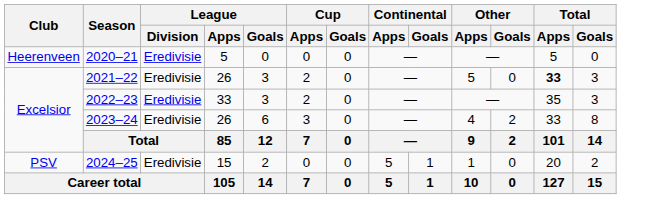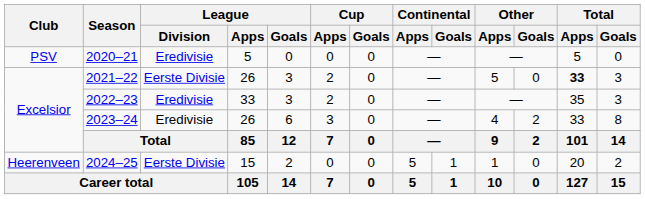2020–21 | Club: Heerenveen -> PSV
2021–22 | League / Division: Eredivisie -> Eerste Divisie
2024–25 | Club: PSV -> Heerenveen
2024–25 | League / Division: Eredivisie -> Eerste Divisie
